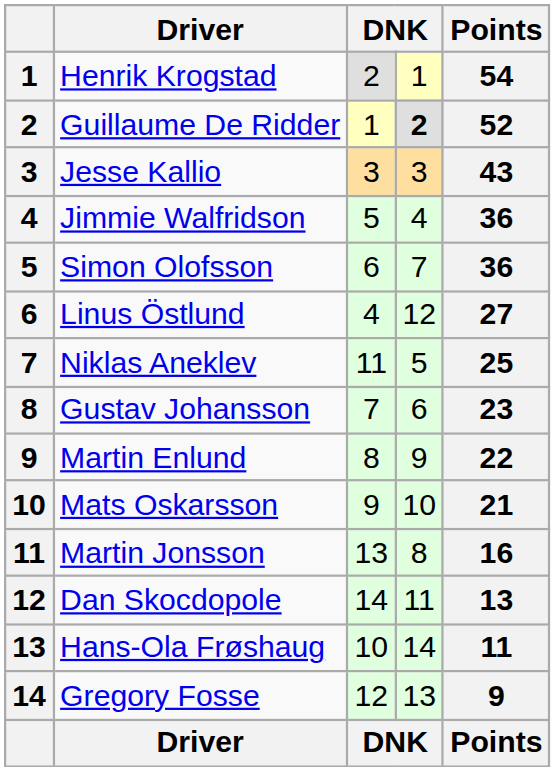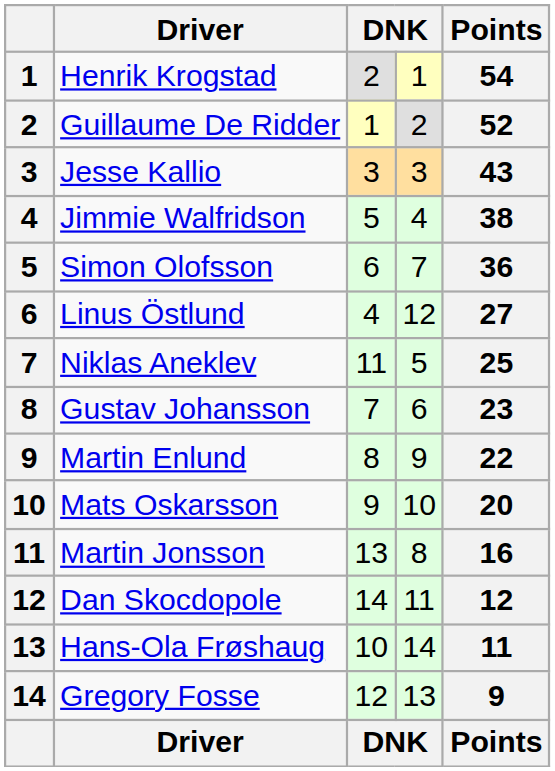Guillaume De Ridder | column 4: bold -> normal
Jimmie Walfridson | Points: 36 -> 38
Mats Oskarsson | Points: 21 -> 20
Dan Skocdopole | Points: 13 -> 12
